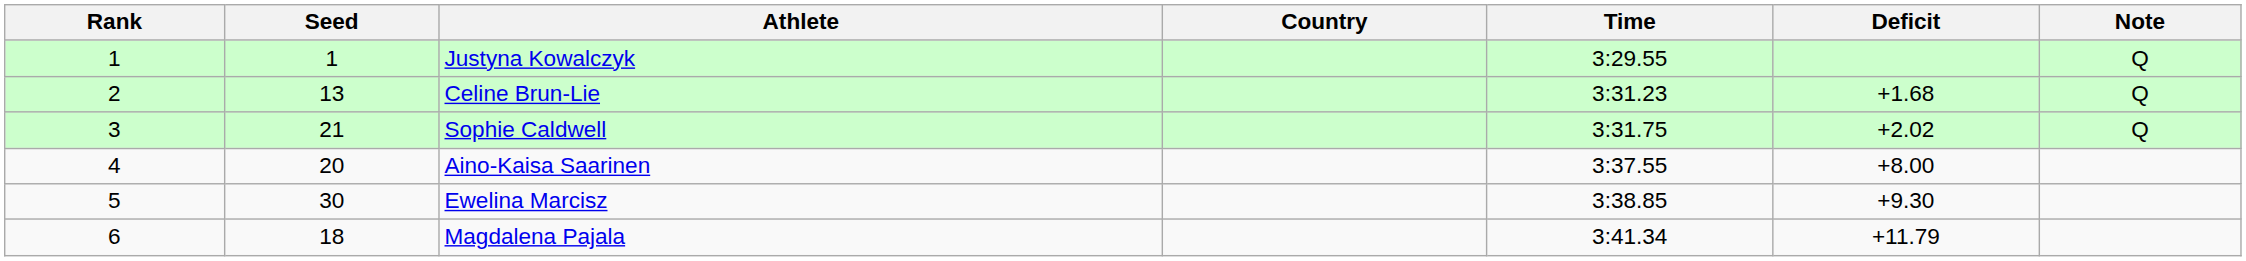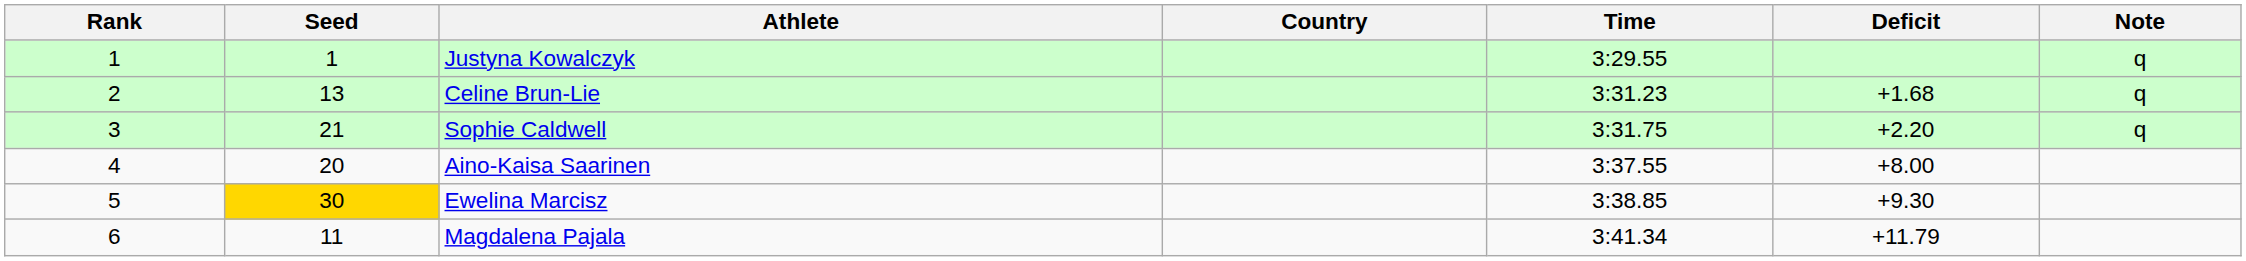Justyna Kowalczyk | Note: Q -> q
Celine Brun-Lie | Note: Q -> q
Sophie Caldwell | Deficit: +2.02 -> +2.20
Sophie Caldwell | Note: Q -> q
Ewelina Marcisz | Seed: no background -> gold background
Magdalena Pajala | Seed: 18 -> 11
